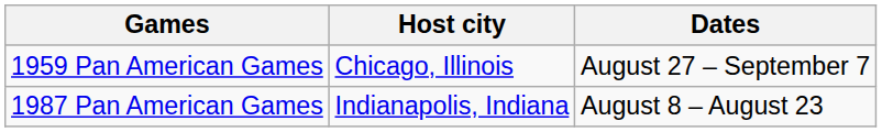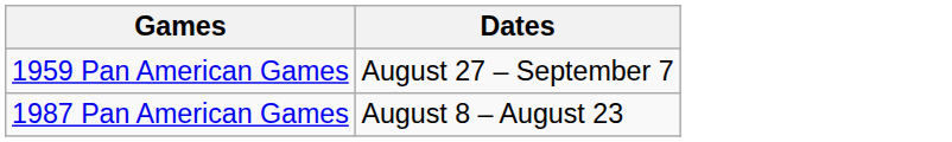- column: Host city | Chicago, Illinois | Indianapolis, Indiana
